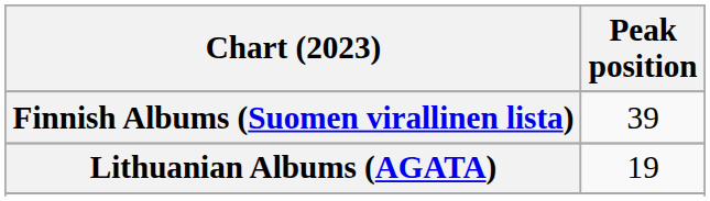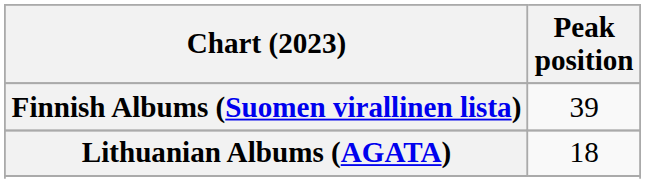Lithuanian Albums (AGATA) | Peak position: 19 -> 18
